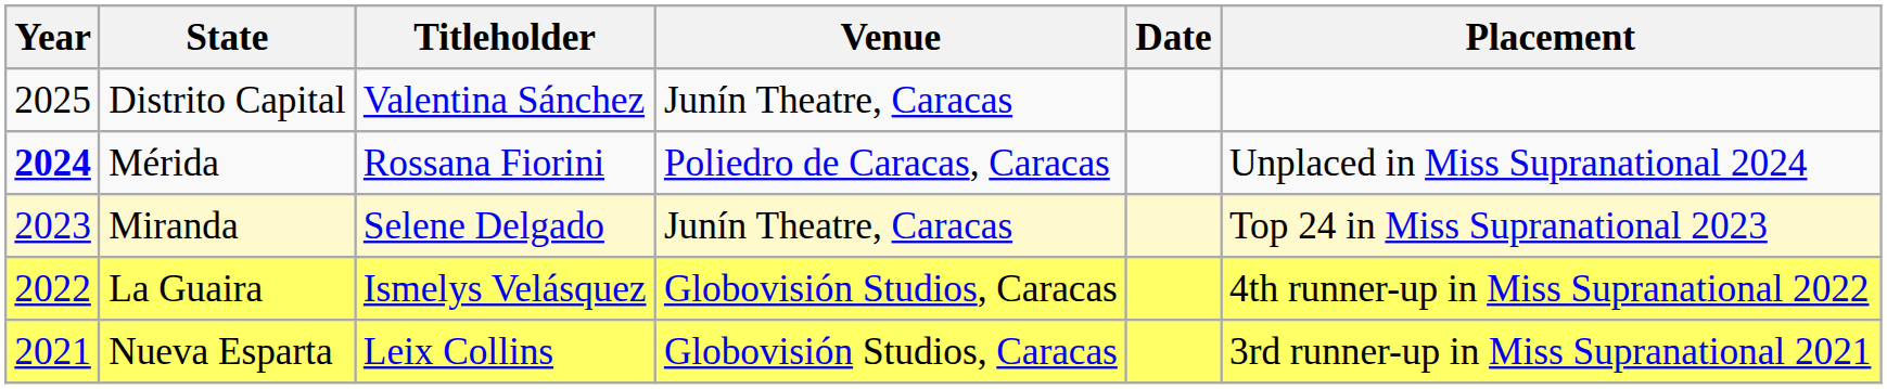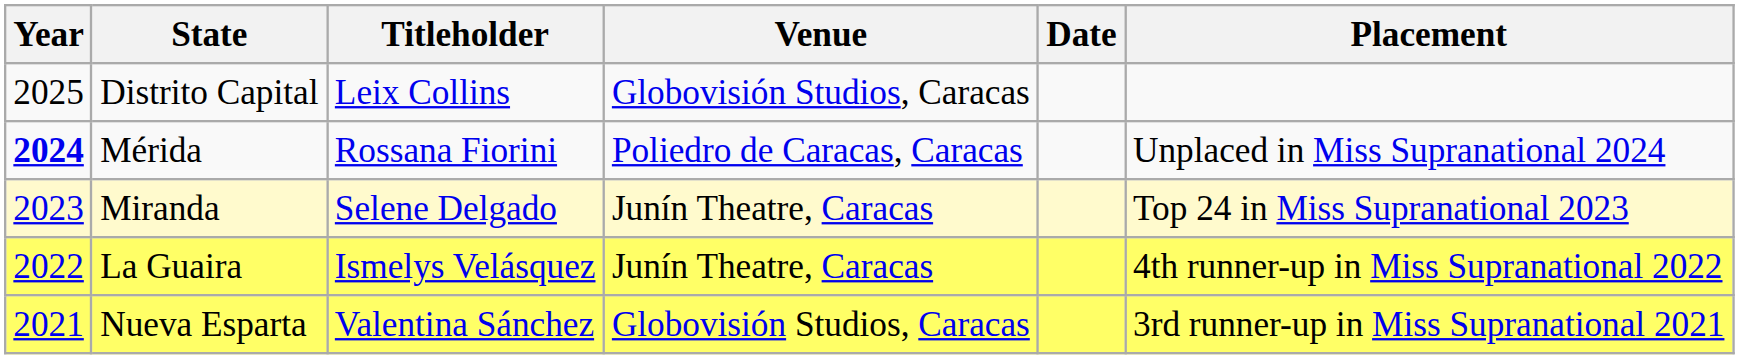Distrito Capital | Titleholder: Valentina Sánchez -> Leix Collins
Distrito Capital | Venue: Junín Theatre, Caracas -> Globovisión Studios, Caracas
La Guaira | Venue: Globovisión Studios, Caracas -> Junín Theatre, Caracas
Nueva Esparta | Titleholder: Leix Collins -> Valentina Sánchez
